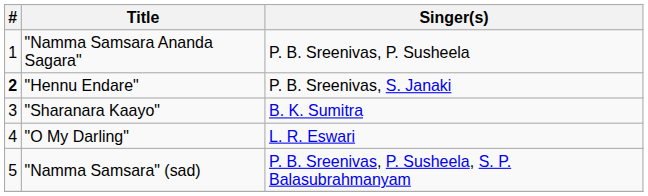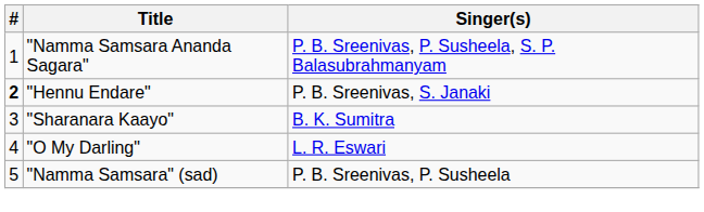"Namma Samsara Ananda Sagara" | Singer(s): P. B. Sreenivas, P. Susheela -> P. B. Sreenivas, P. Susheela, S. P. Balasubrahmanyam
"Namma Samsara" (sad) | Singer(s): P. B. Sreenivas, P. Susheela, S. P. Balasubrahmanyam -> P. B. Sreenivas, P. Susheela
